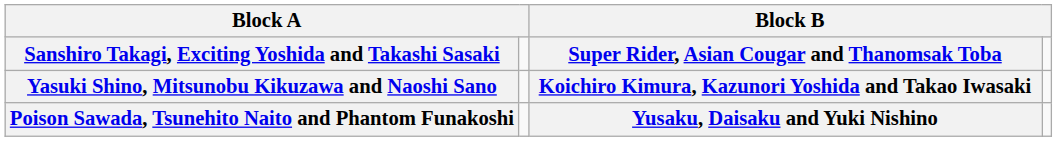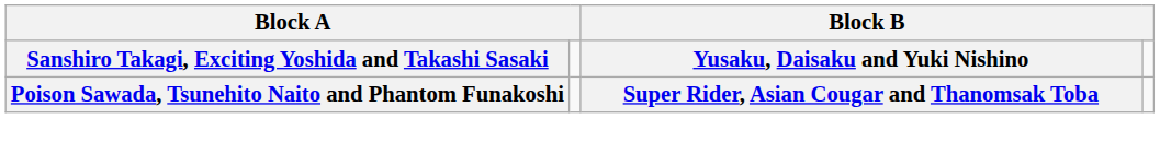Sanshiro Takagi, Exciting Yoshida and Takashi Sasaki | column 3: Super Rider, Asian Cougar and Thanomsak Toba -> Yusaku, Daisaku and Yuki Nishino
- row: Yasuki Shino, Mitsunobu Kikuzawa and Naoshi Sano | Koichiro Kimura, Kazunori Yoshida and Takao Iwasaki
Poison Sawada, Tsunehito Naito and Phantom Funakoshi | column 3: Yusaku, Daisaku and Yuki Nishino -> Super Rider, Asian Cougar and Thanomsak Toba
